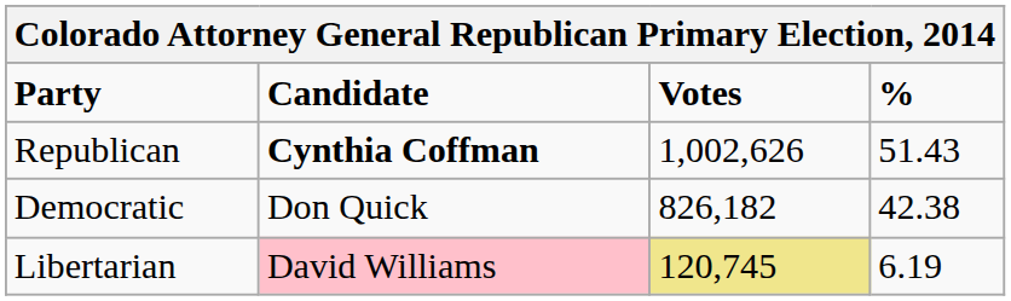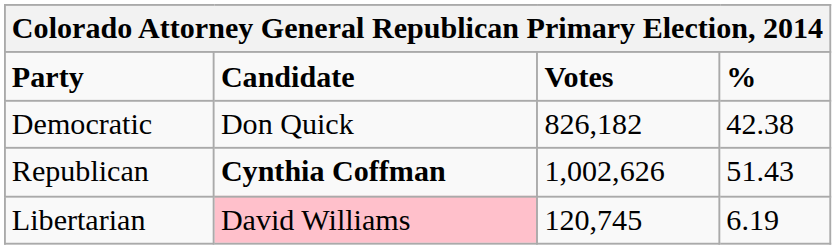rows swapped: Republican <-> Democratic
Libertarian | Votes: khaki background -> no background
